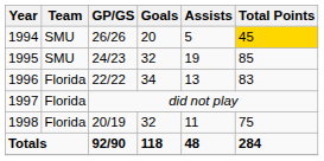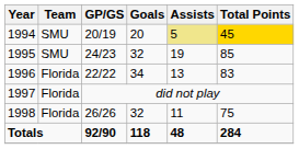1994 | GP/GS: 26/26 -> 20/19
1994 | Assists: no background -> khaki background
1998 | GP/GS: 20/19 -> 26/26
